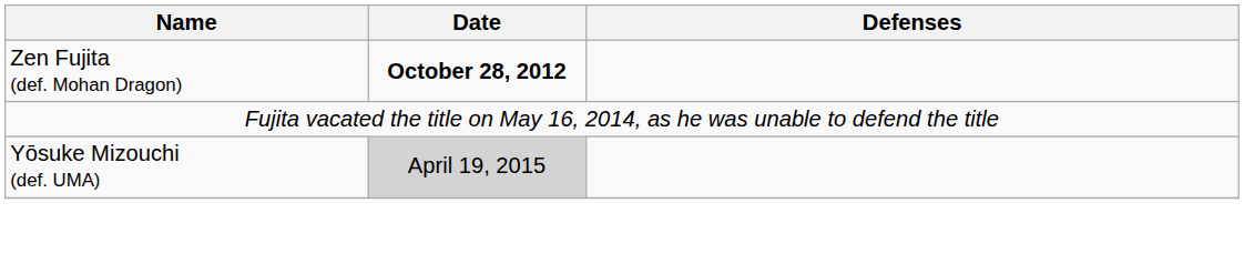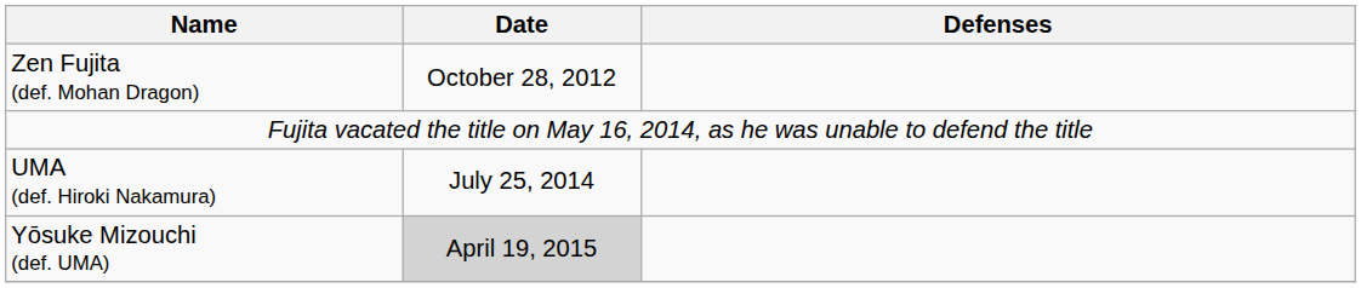Zen Fujita (def. Mohan Dragon) | Date: bold -> normal
+ row: UMA (def. Hiroki Nakamura) | July 25, 2014
